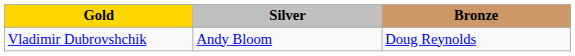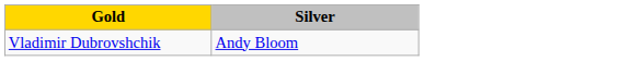- column: Bronze | Doug Reynolds
